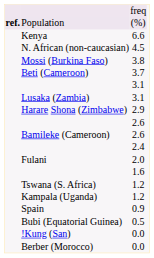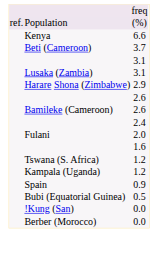Population | column 1: bold -> normal
- row: N. African (non-caucasian) | 4.5
- row: Mossi (Burkina Faso) | 3.8
